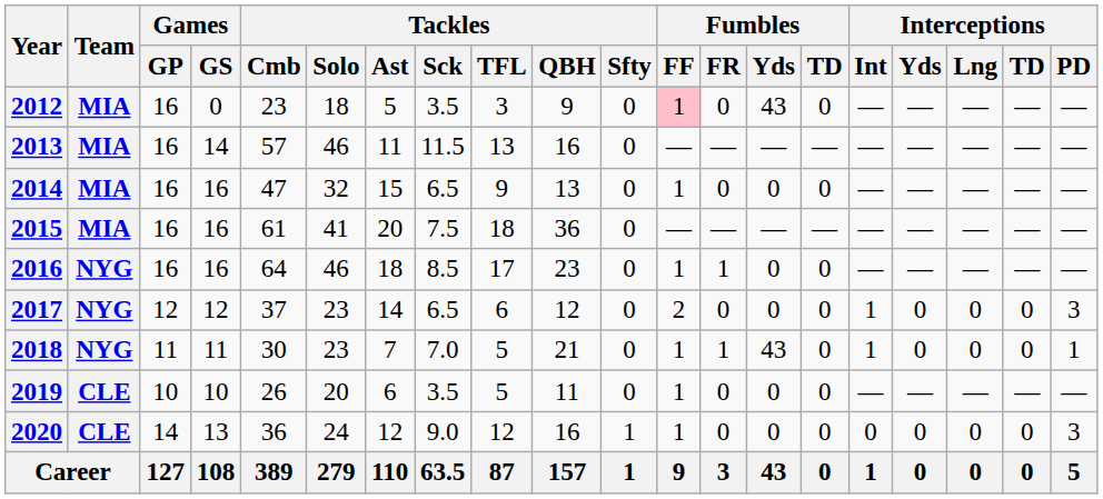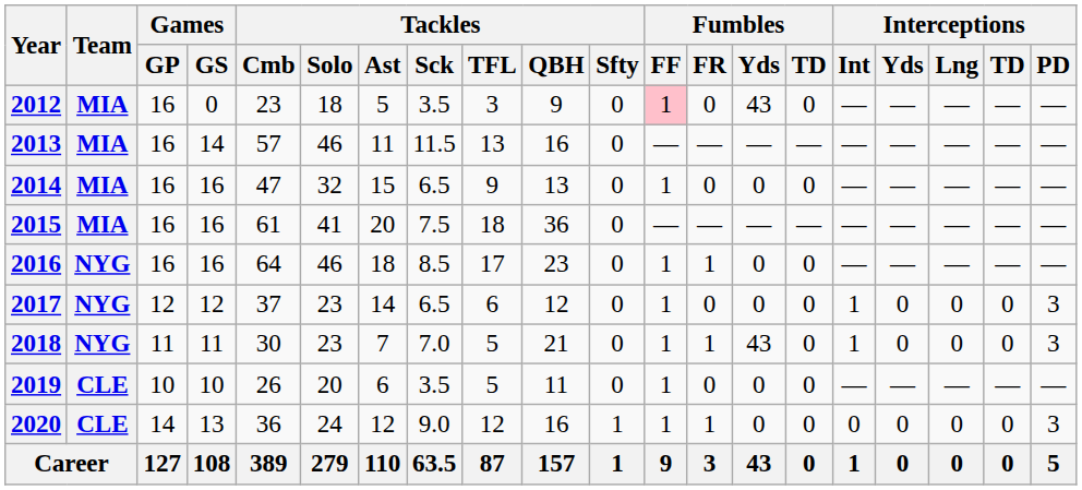2017 | Fumbles / FF: 2 -> 1
2018 | Interceptions / PD: 1 -> 3
2020 | Fumbles / FR: 0 -> 1
